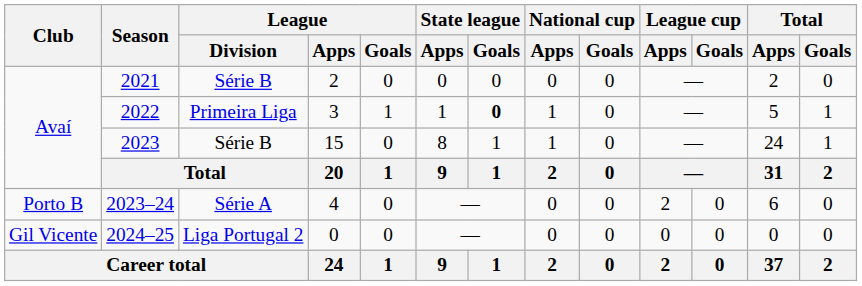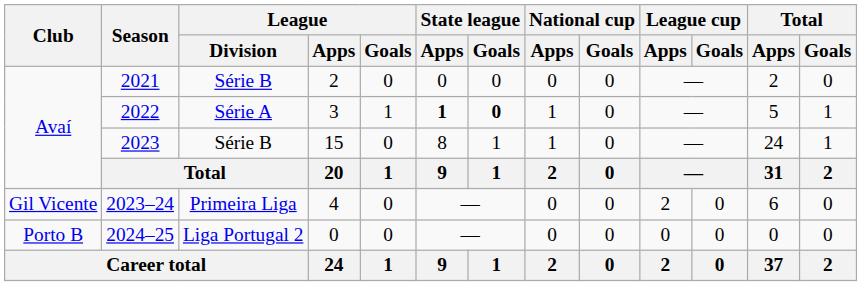2022 | League / Division: Primeira Liga -> Série A
2022 | State league / Apps: normal -> bold
2023–24 | Club: Porto B -> Gil Vicente
2023–24 | League / Division: Série A -> Primeira Liga
2024–25 | Club: Gil Vicente -> Porto B
